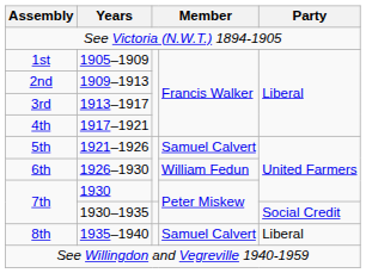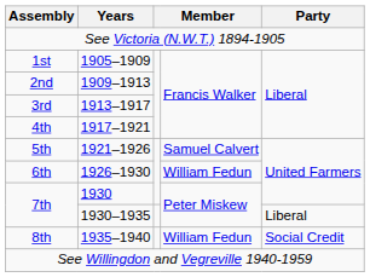7th / 1930–1935 | Party: Social Credit -> Liberal
8th | column 4: Samuel Calvert -> William Fedun
8th | Party: Liberal -> Social Credit
